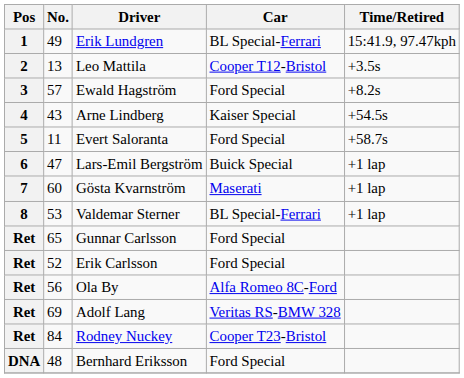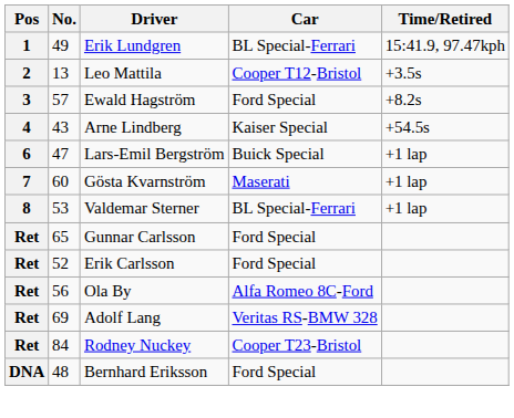- row: 5 | 11 | Evert Saloranta | Ford Special | +58.7s
